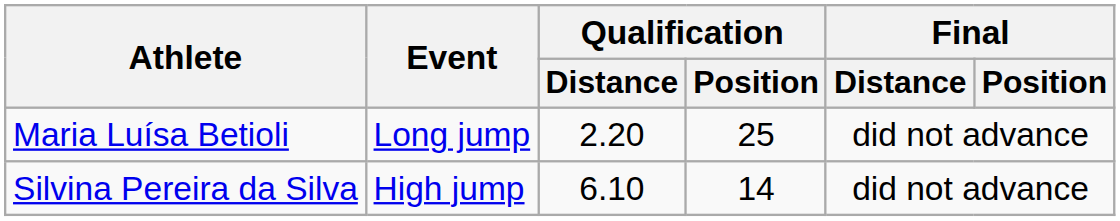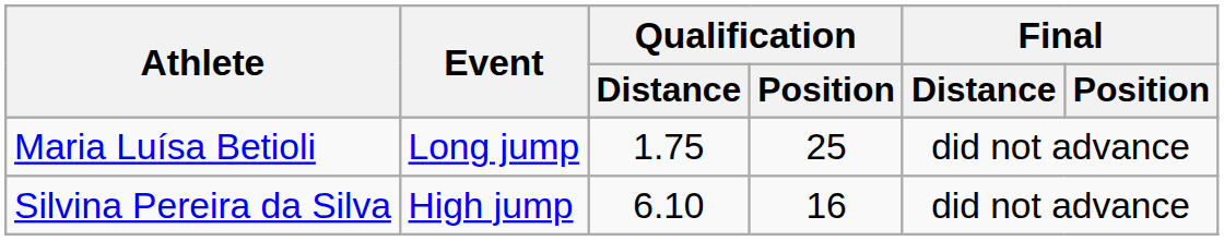Maria Luísa Betioli | Qualification / Distance: 2.20 -> 1.75
Silvina Pereira da Silva | Qualification / Position: 14 -> 16
